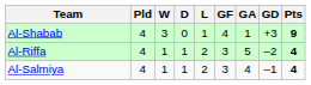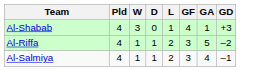- column: Pts | 9 | 4 | 4
